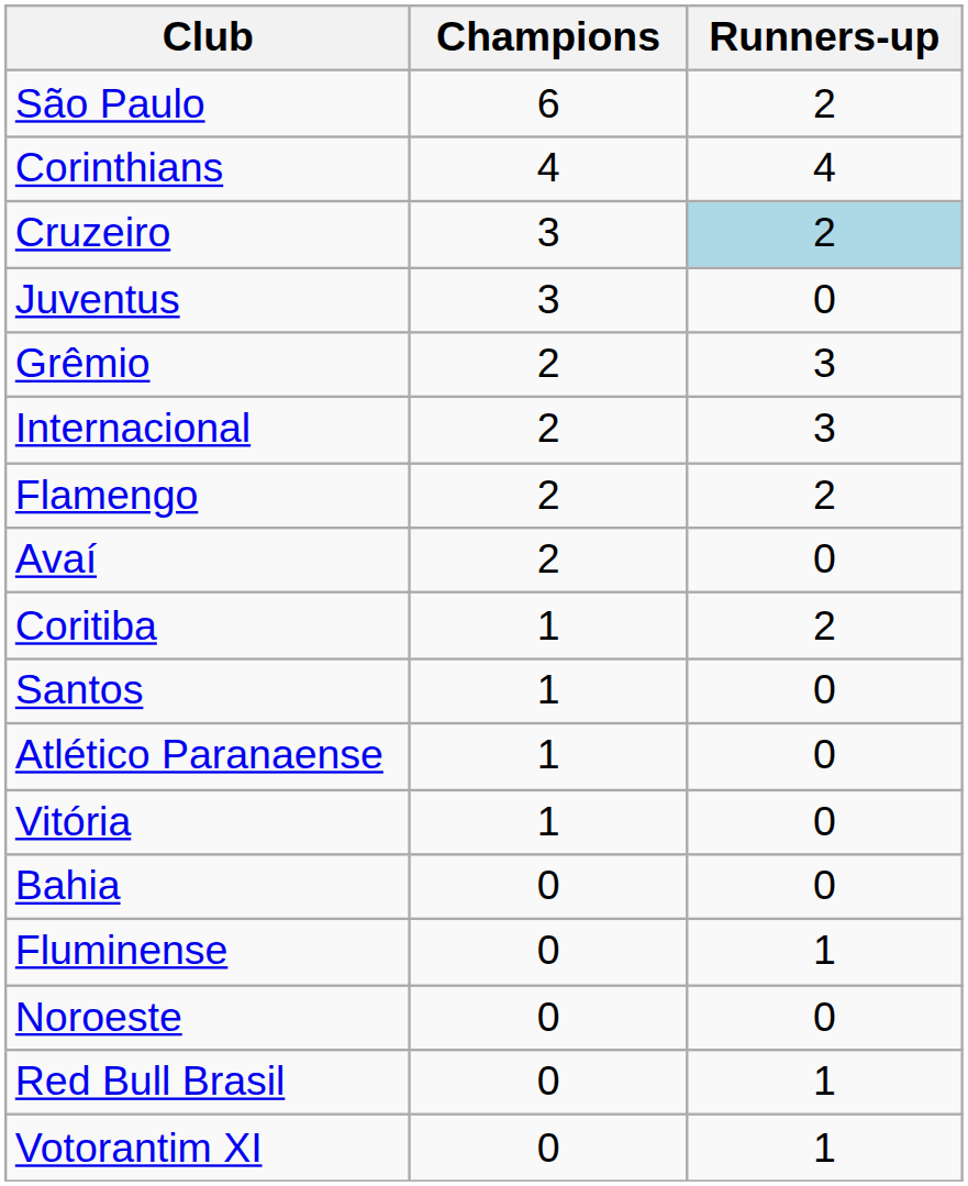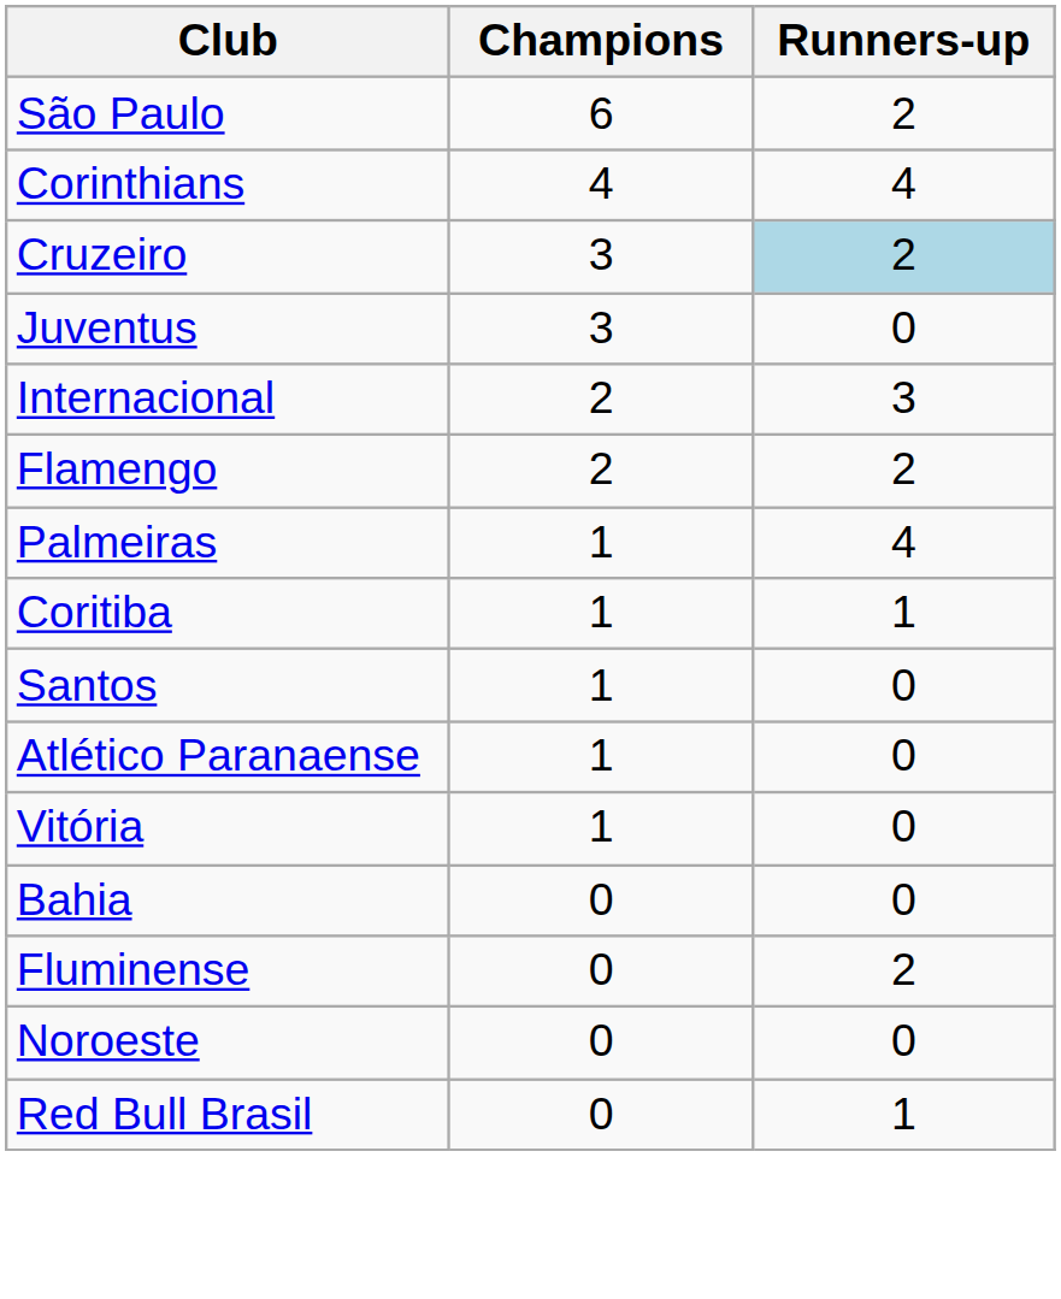- row: Grêmio | 2 | 3
- row: Avaí | 2 | 0
+ row: Palmeiras | 1 | 4
Coritiba | Runners-up: 2 -> 1
Fluminense | Runners-up: 1 -> 2
- row: Votorantim XI | 0 | 1
